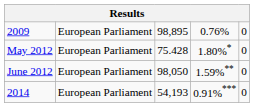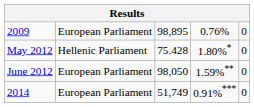May 2012 | column 2: European Parliament -> Hellenic Parliament
2014 | column 3: 54,193 -> 51,749
